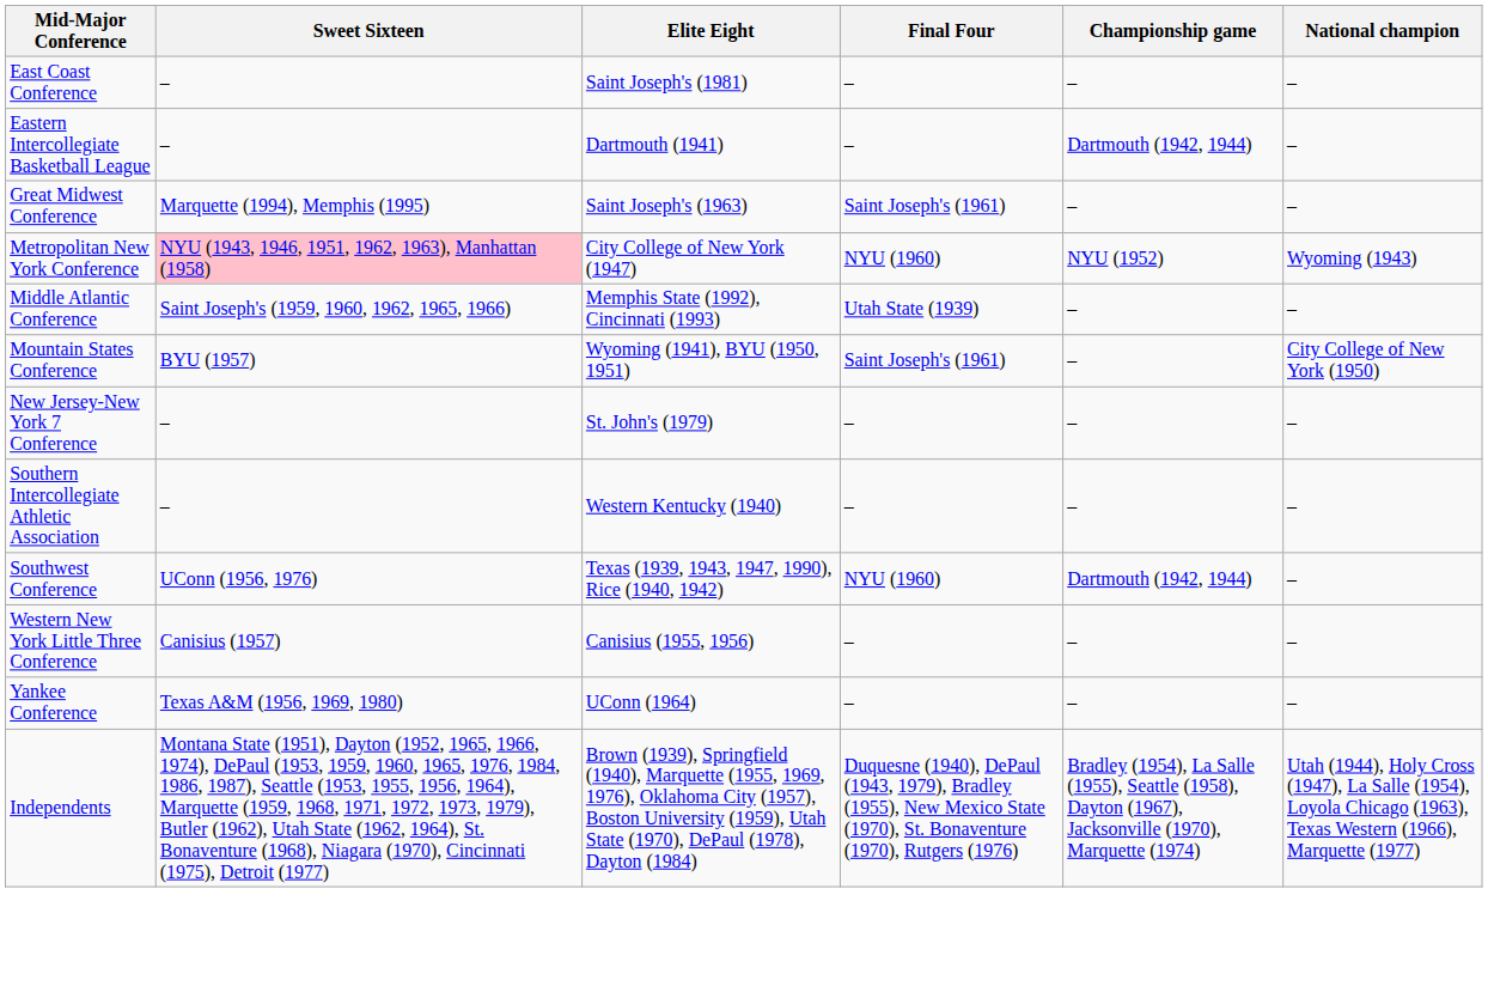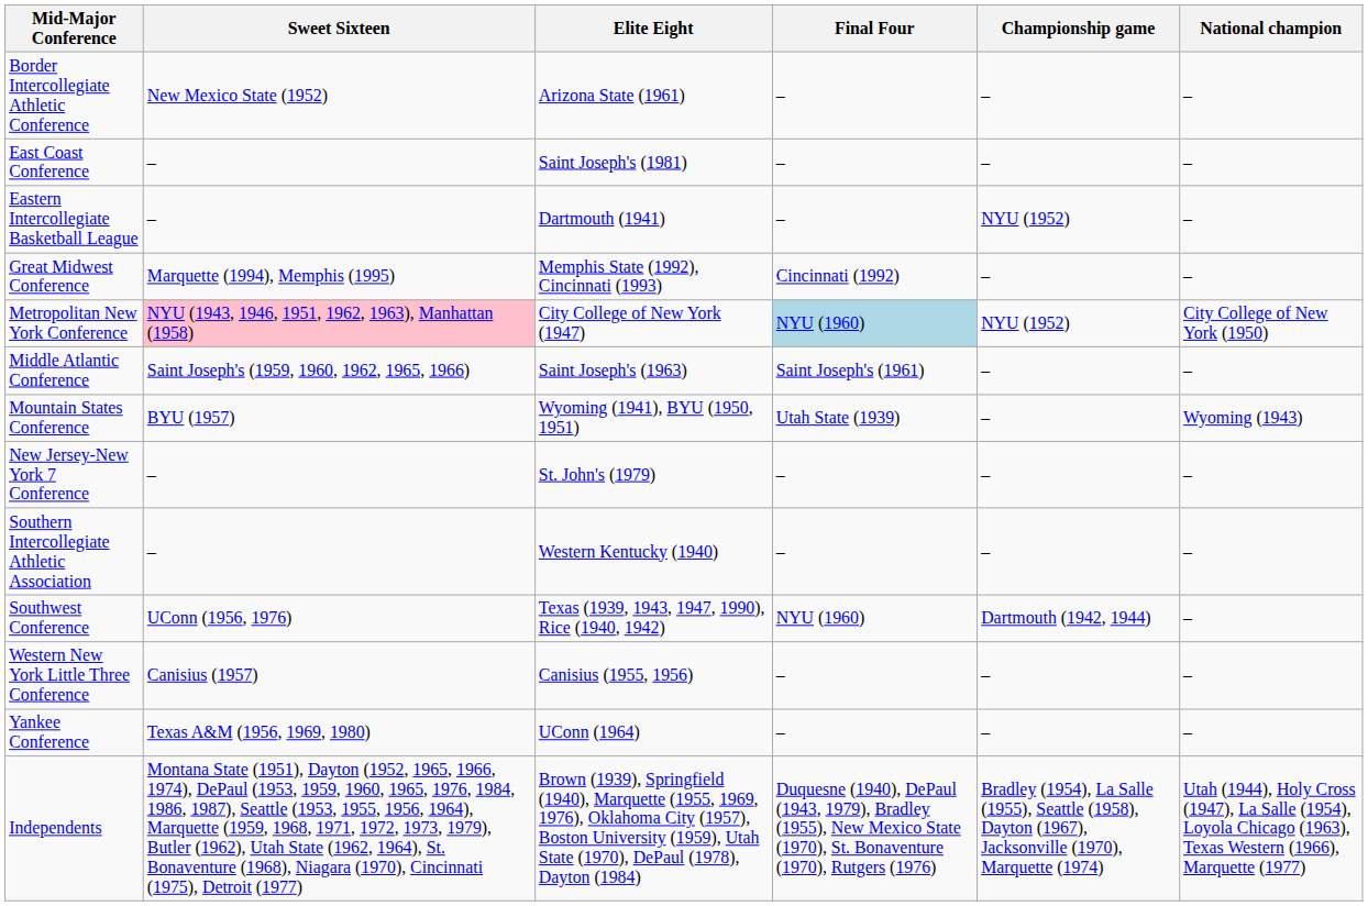+ row: Border Intercollegiate Athletic Conference | New Mexico State (1952) | Arizona State (1961) | – | – | –
Eastern Intercollegiate Basketball League | Championship game: Dartmouth (1942, 1944) -> NYU (1952)
Great Midwest Conference | Elite Eight: Saint Joseph's (1963) -> Memphis State (1992), Cincinnati (1993)
Great Midwest Conference | Final Four: Saint Joseph's (1961) -> Cincinnati (1992)
Metropolitan New York Conference | Final Four: no background -> lightblue background
Metropolitan New York Conference | National champion: Wyoming (1943) -> City College of New York (1950)
Middle Atlantic Conference | Elite Eight: Memphis State (1992), Cincinnati (1993) -> Saint Joseph's (1963)
Middle Atlantic Conference | Final Four: Utah State (1939) -> Saint Joseph's (1961)
Mountain States Conference | Final Four: Saint Joseph's (1961) -> Utah State (1939)
Mountain States Conference | National champion: City College of New York (1950) -> Wyoming (1943)
